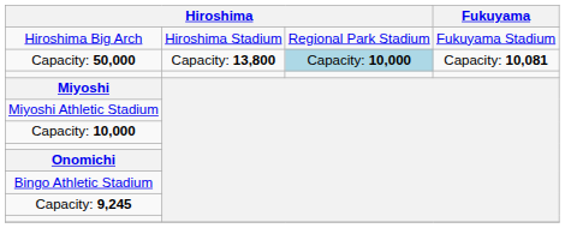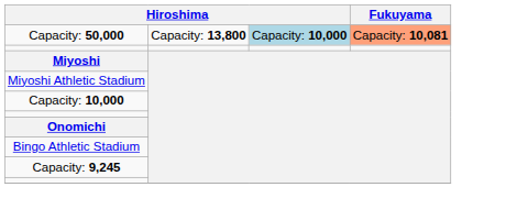- row: Hiroshima Big Arch | Hiroshima Stadium | Regional Park Stadium | Fukuyama Stadium
Capacity: 50,000 | Fukuyama: no background -> lightsalmon background
